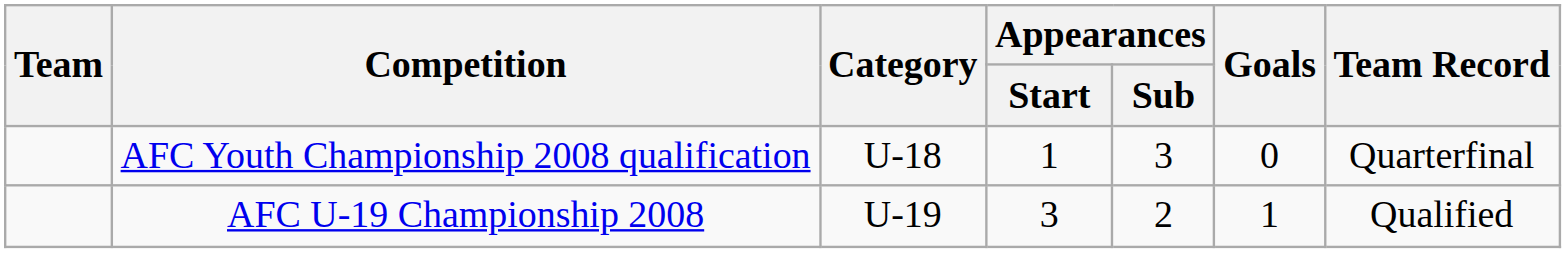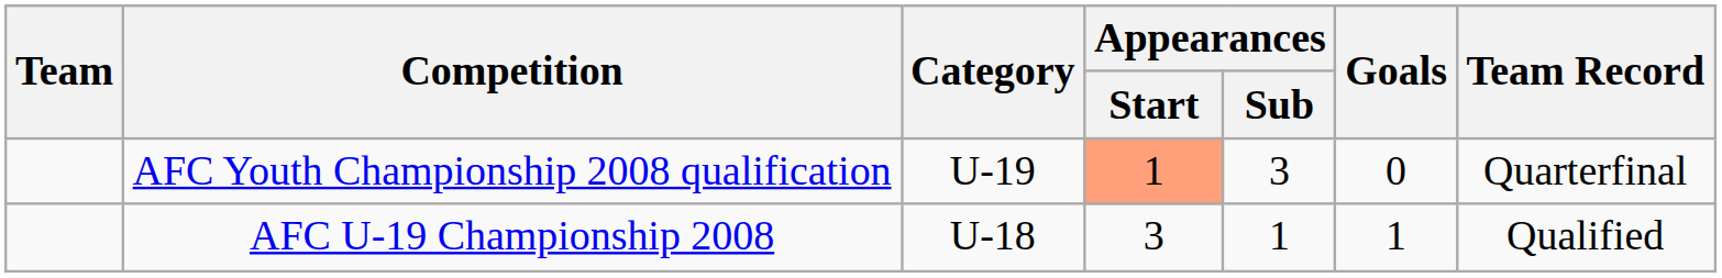AFC Youth Championship 2008 qualification | Category: U-18 -> U-19
AFC Youth Championship 2008 qualification | Appearances / Start: no background -> lightsalmon background
AFC U-19 Championship 2008 | Category: U-19 -> U-18
AFC U-19 Championship 2008 | Appearances / Sub: 2 -> 1
